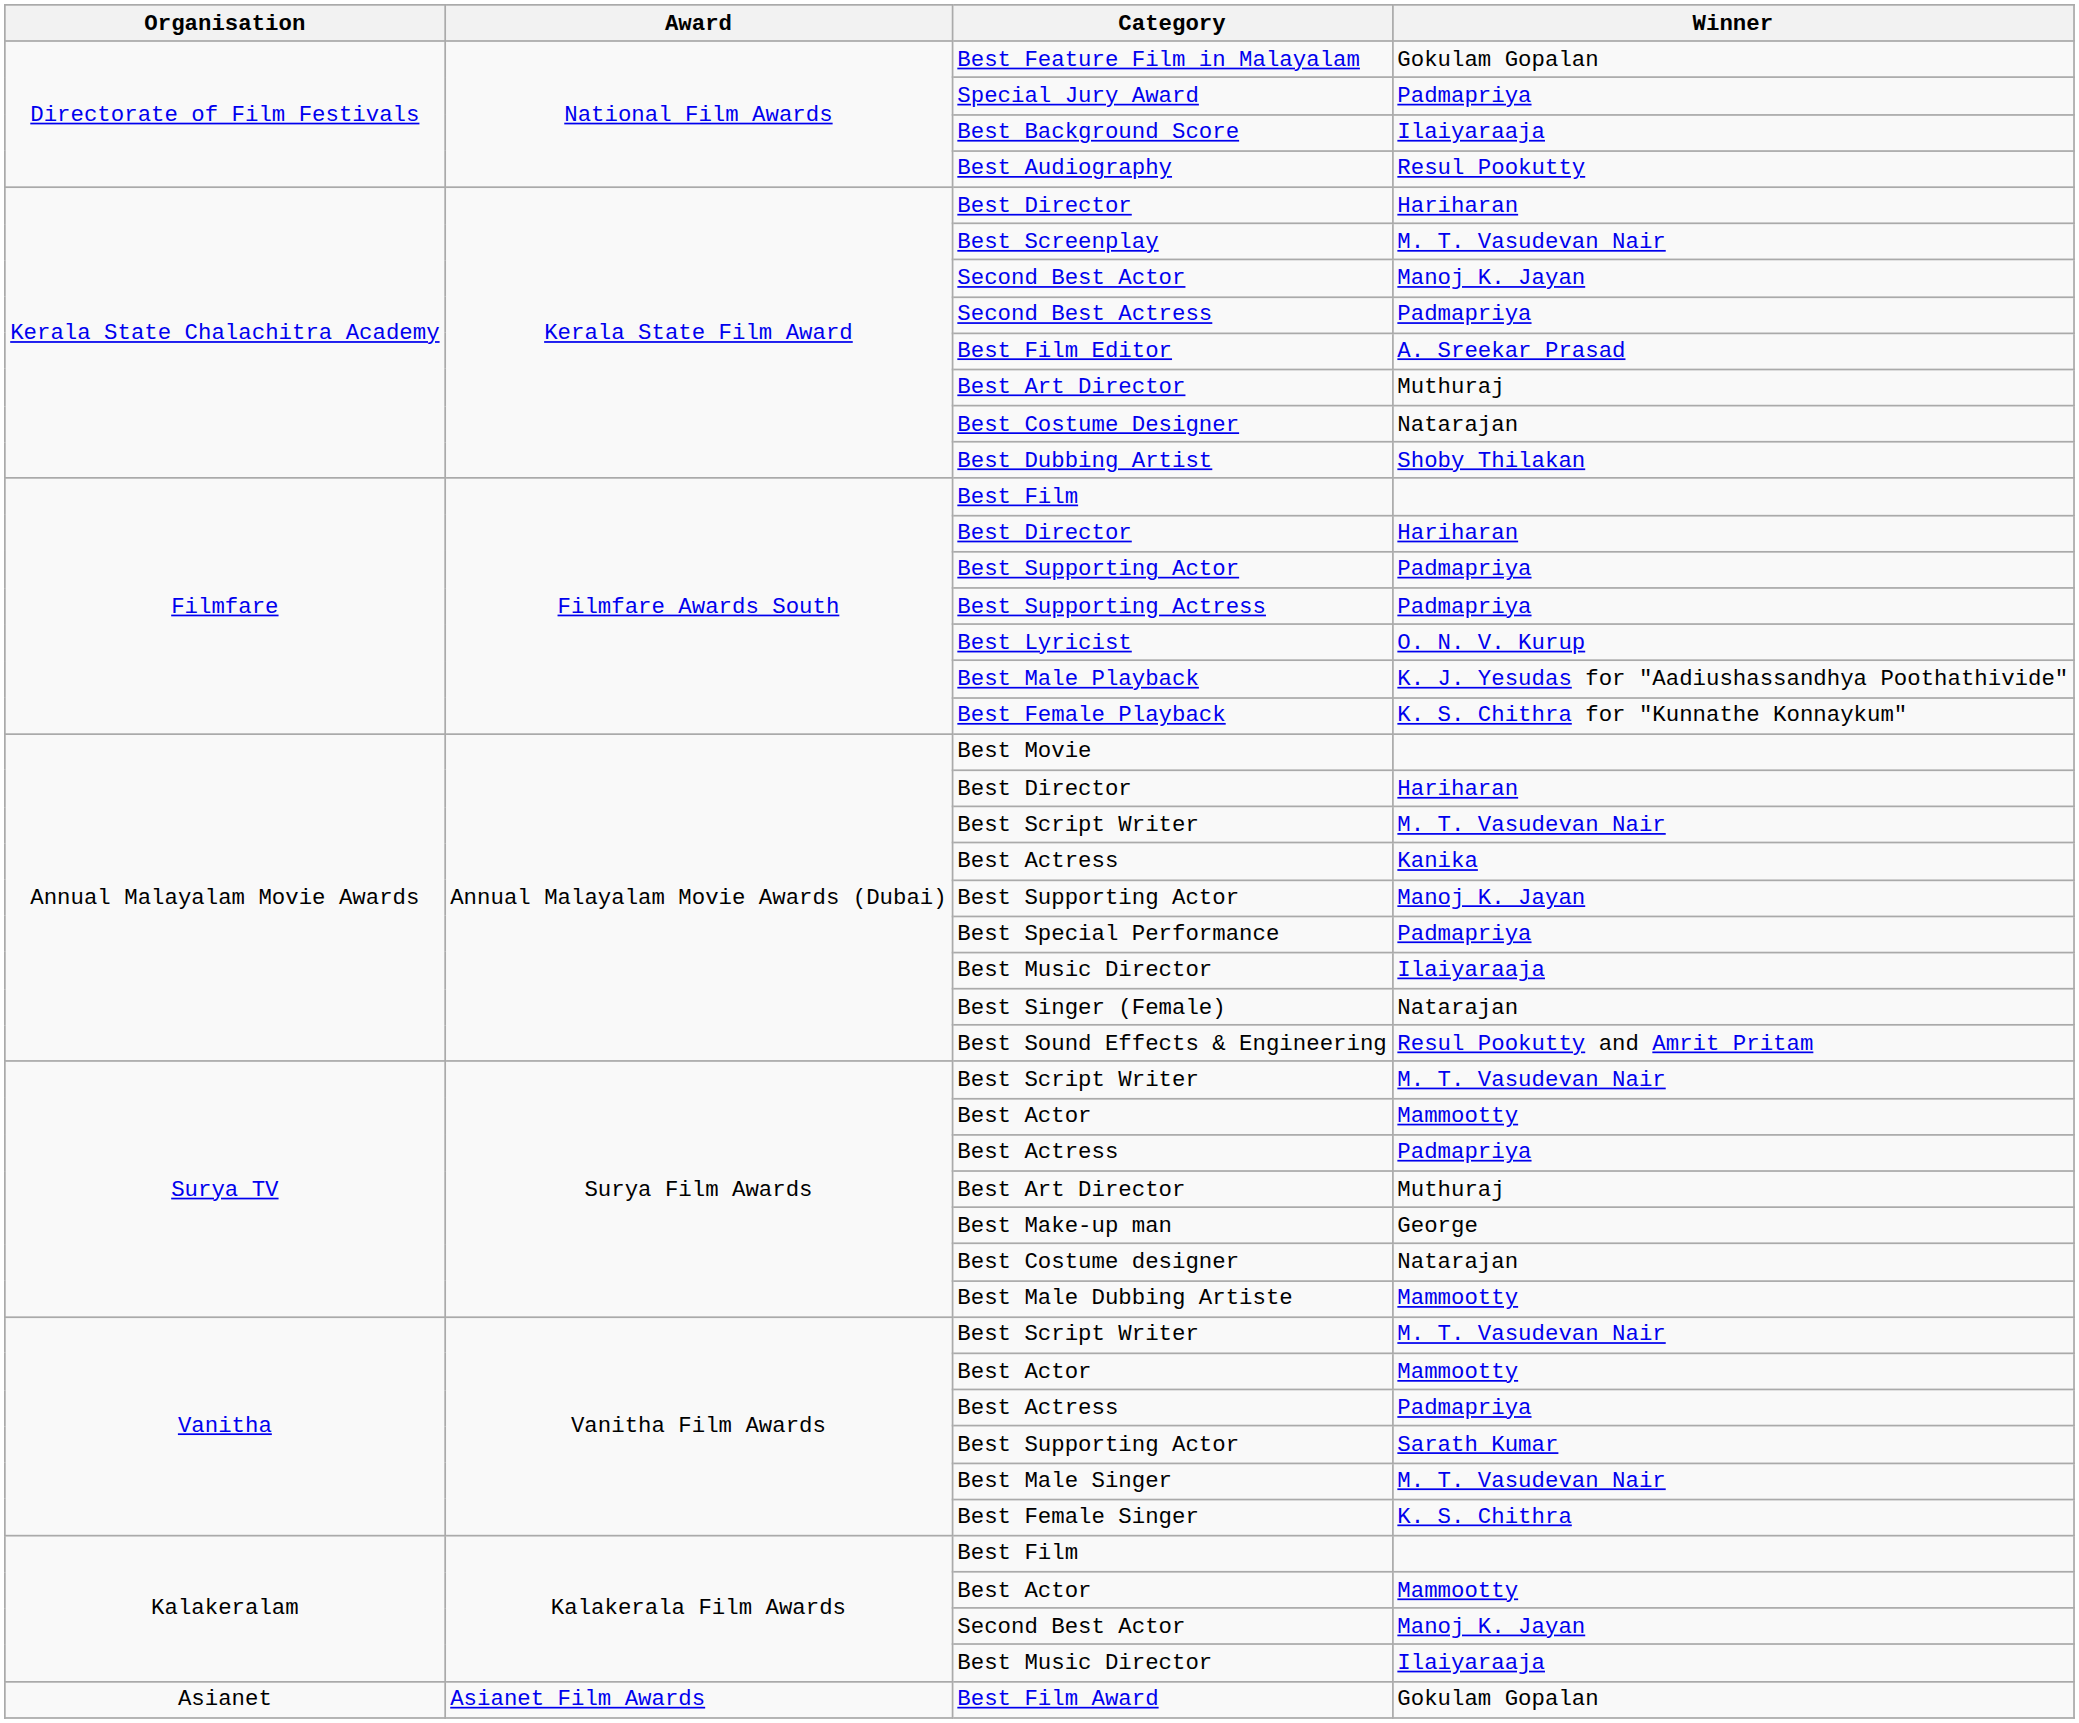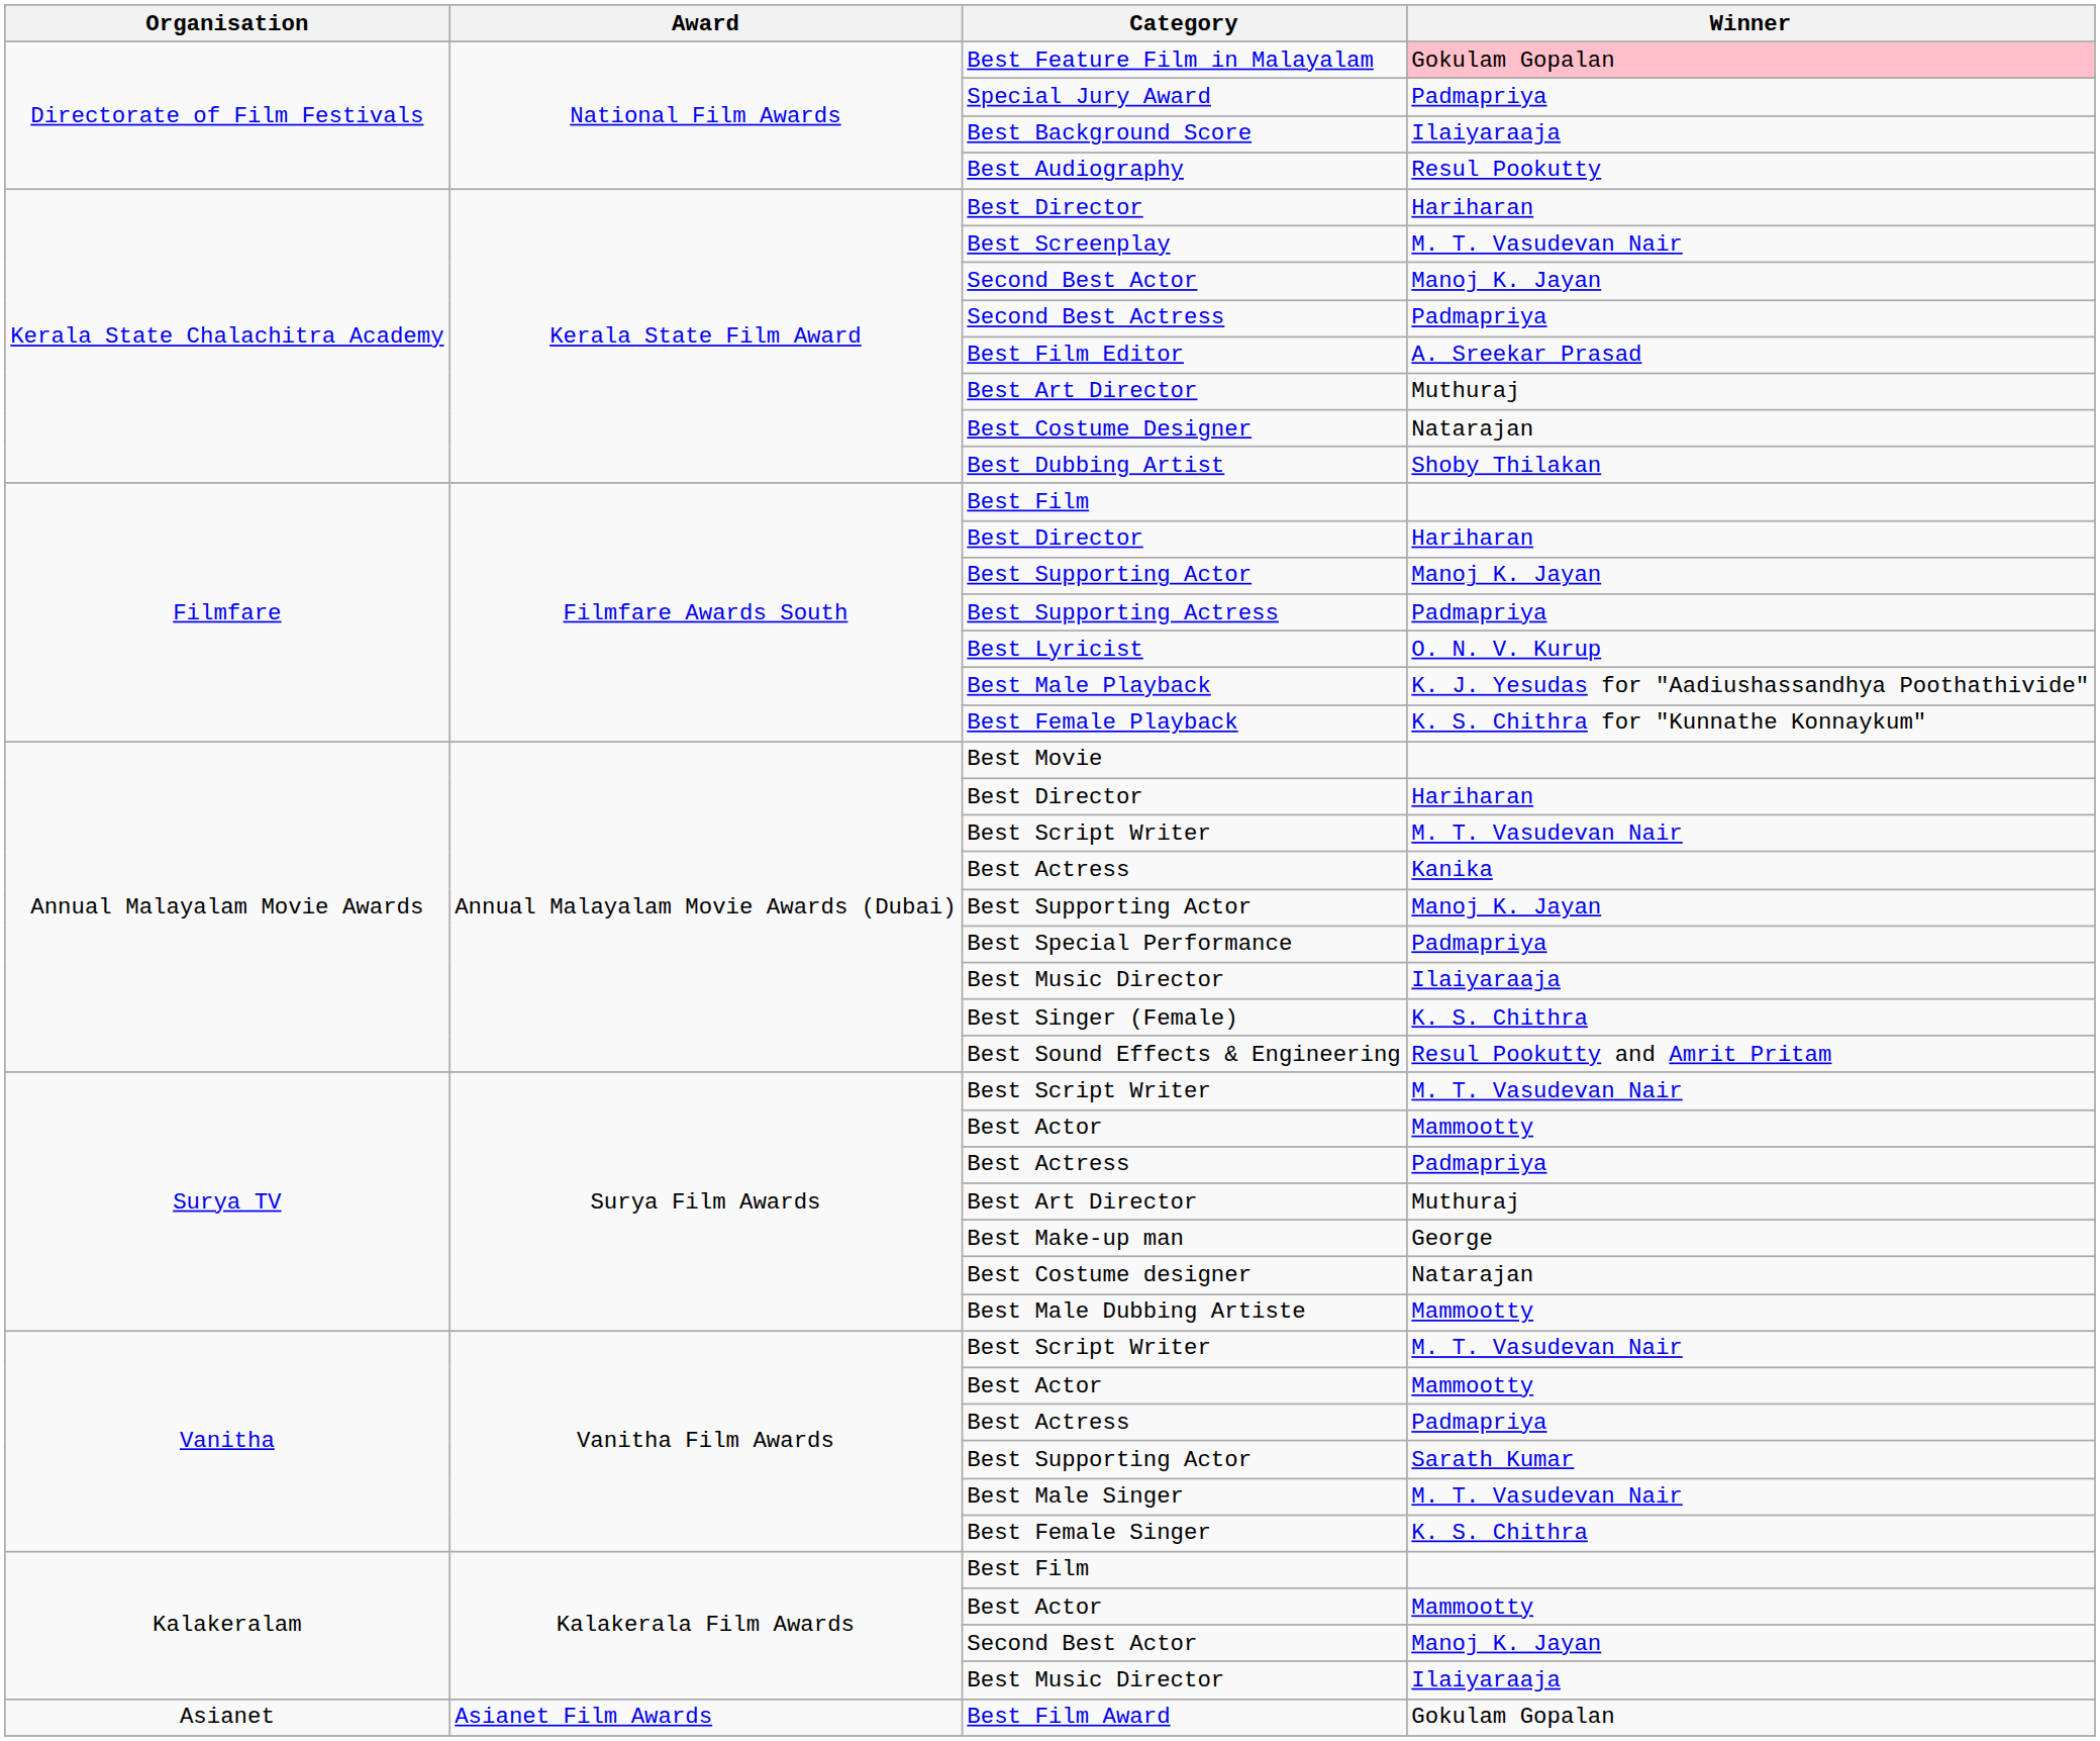Best Feature Film in Malayalam | Winner: no background -> pink background
Filmfare / Best Supporting Actor | Winner: Padmapriya -> Manoj K. Jayan
Best Singer (Female) | Winner: Natarajan -> K. S. Chithra
